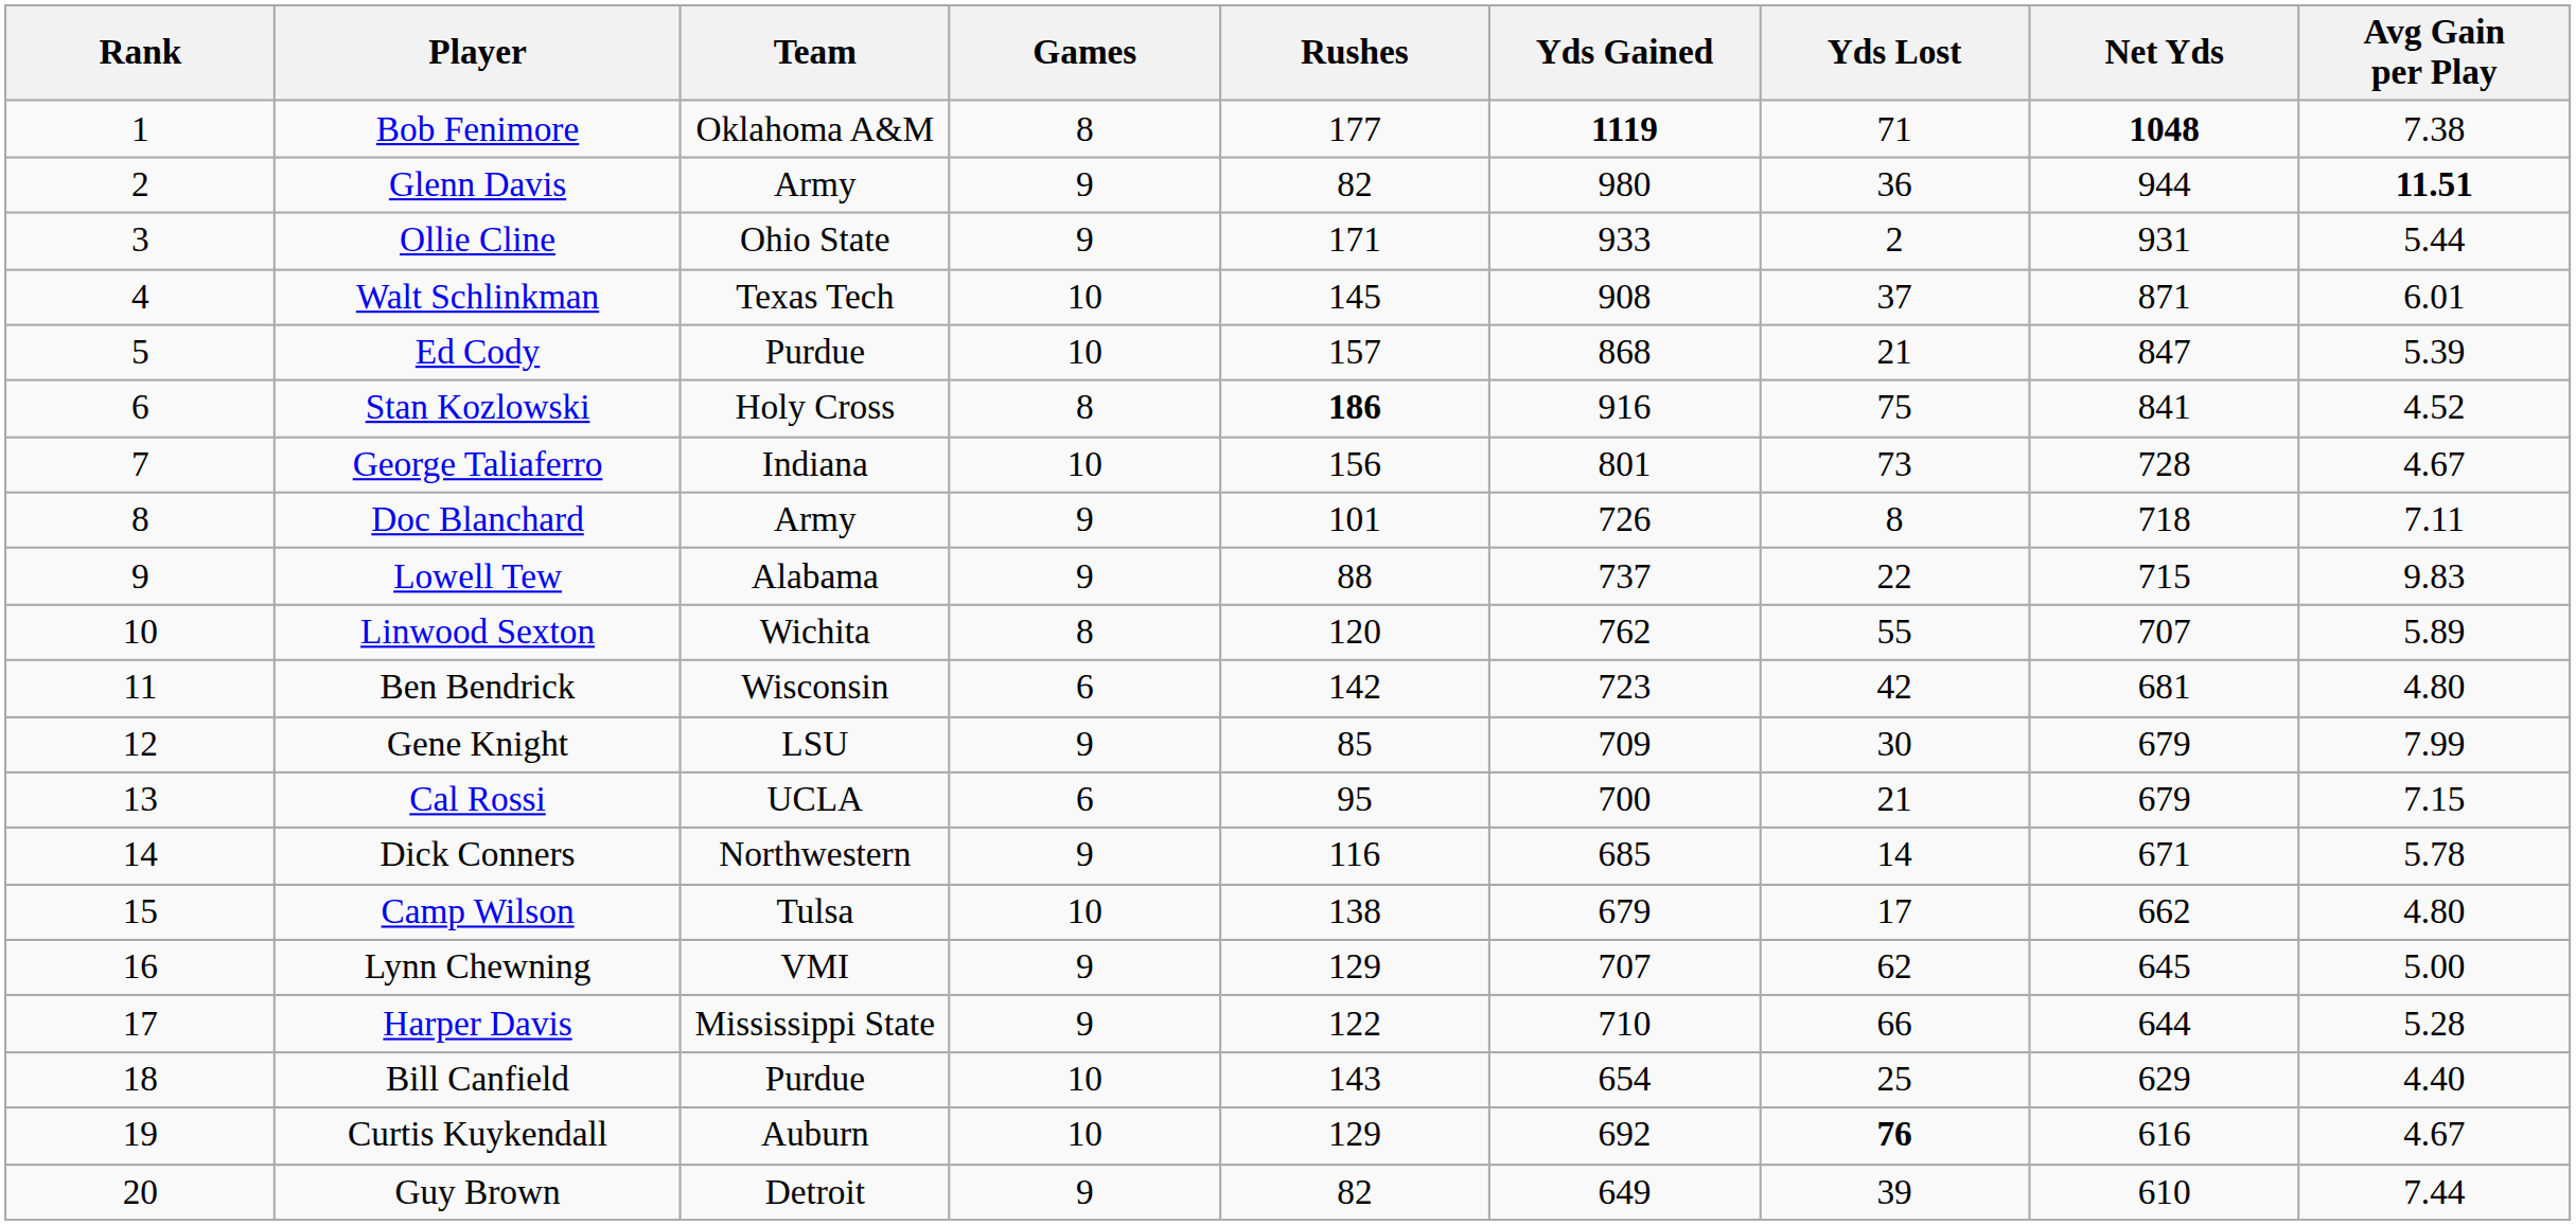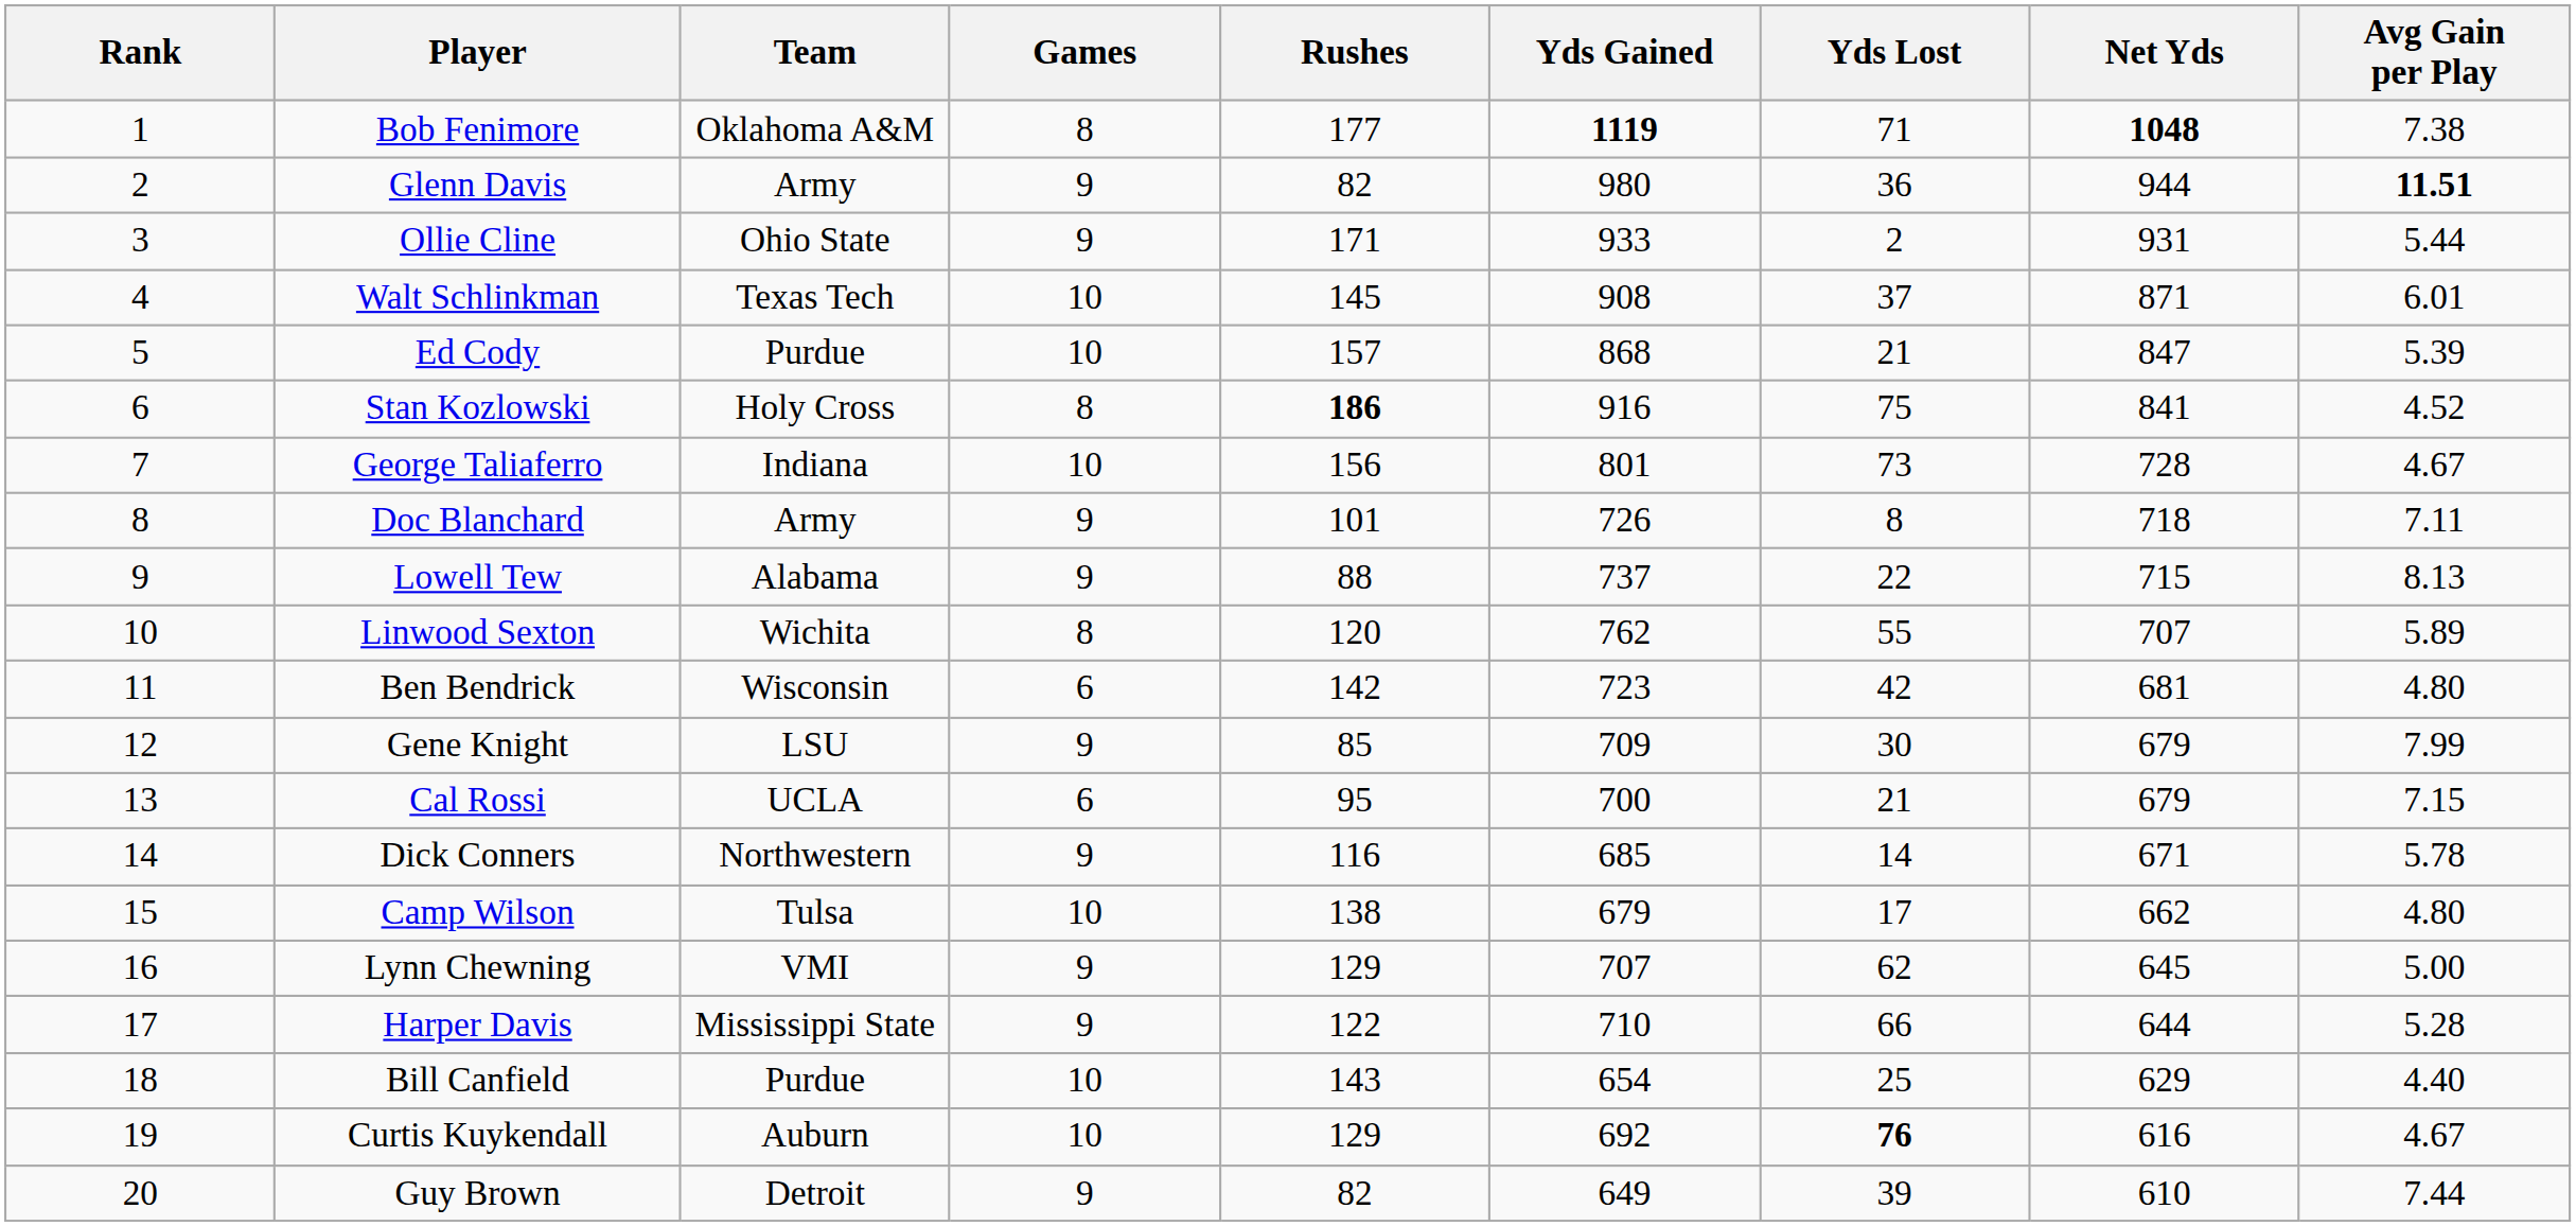Lowell Tew | Avg Gain per Play: 9.83 -> 8.13
